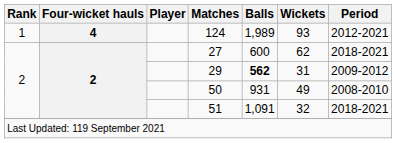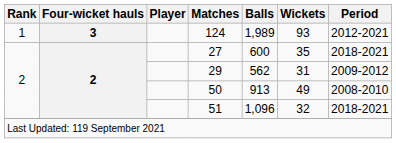124 | Four-wicket hauls: 4 -> 3
27 | Wickets: 62 -> 35
29 | Balls: bold -> normal
50 | Balls: 931 -> 913
51 | Balls: 1,091 -> 1,096
